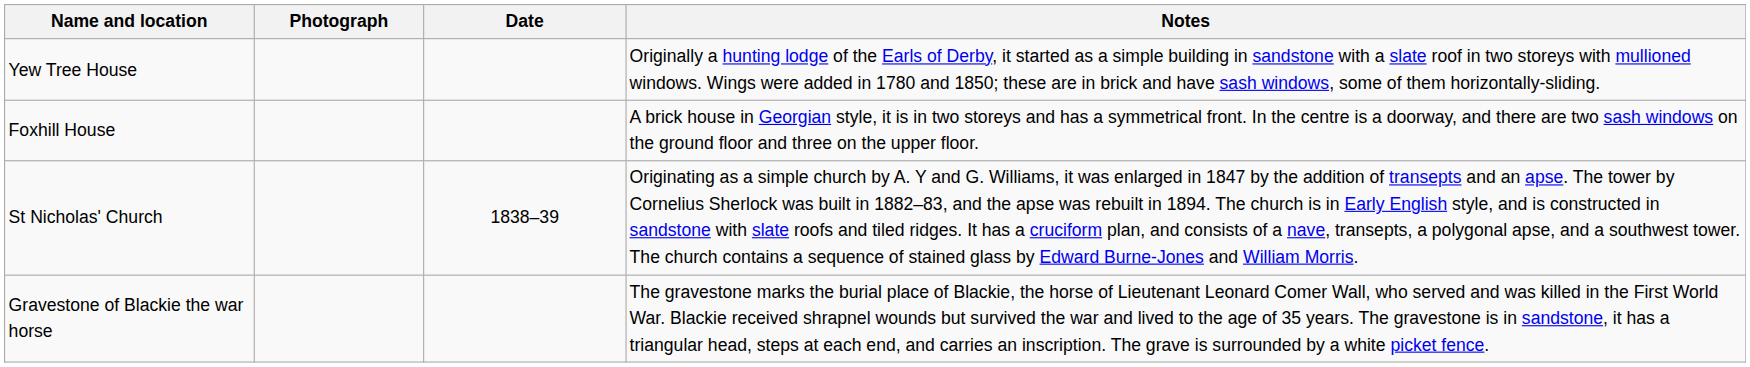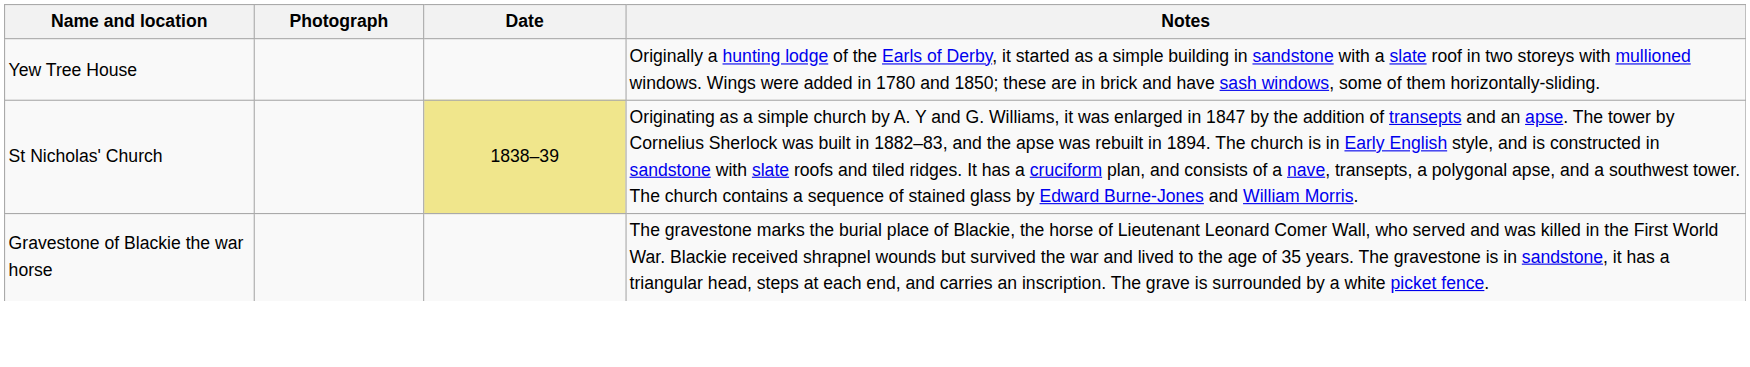- row: Foxhill House | A brick house in Georgian style, it is in two storeys and has a symmetrical front. In the centre is a doorway, and there are two sash windows on the ground floor and three on the upper floor.
St Nicholas' Church | Date: no background -> khaki background
